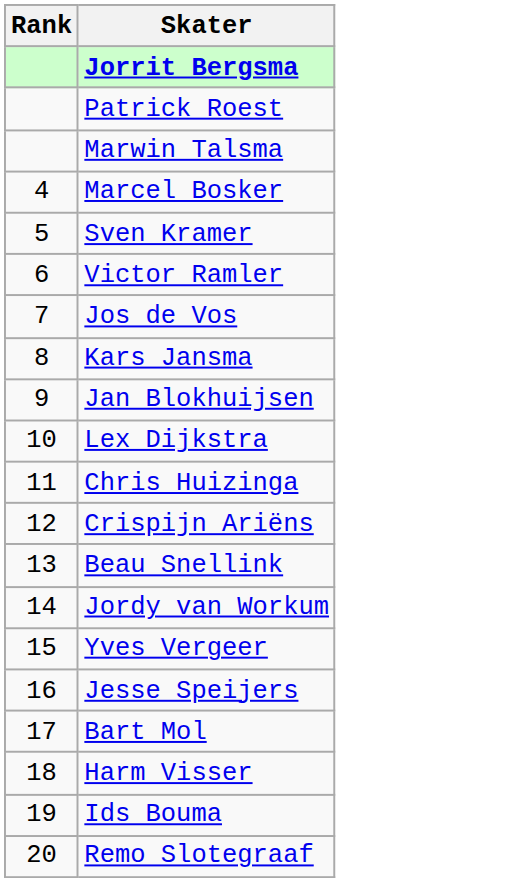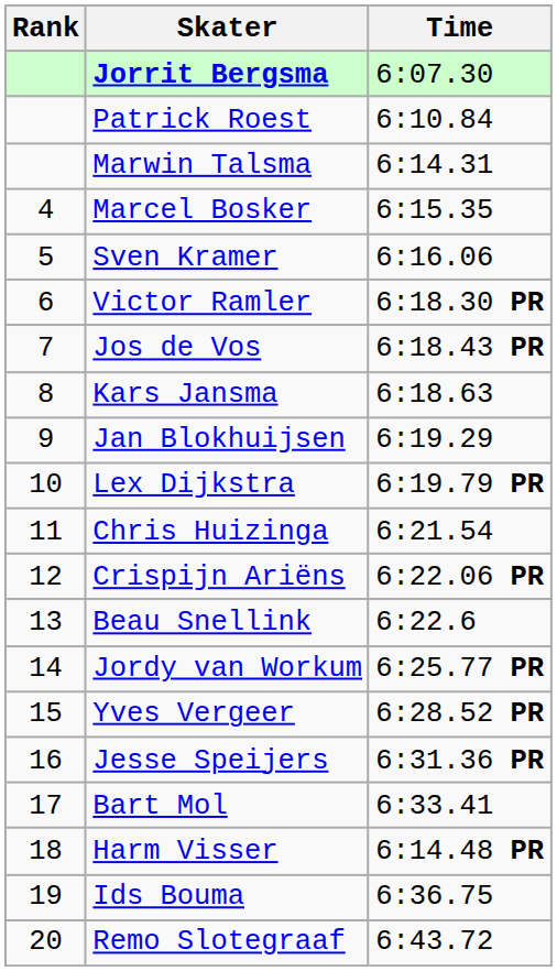+ column: Time | 6:07.30 | 6:10.84 | 6:14.31 | 6:15.35 | 6:16.06 | 6:18.30 PR | 6:18.43 PR | 6:18.63 | 6:19.29 | 6:19.79 PR | 6:21.54 | 6:22.06 PR | 6:22.6 | 6:25.77 PR | 6:28.52 PR | 6:31.36 PR | 6:33.41 | 6:14.48 PR | 6:36.75 | 6:43.72
